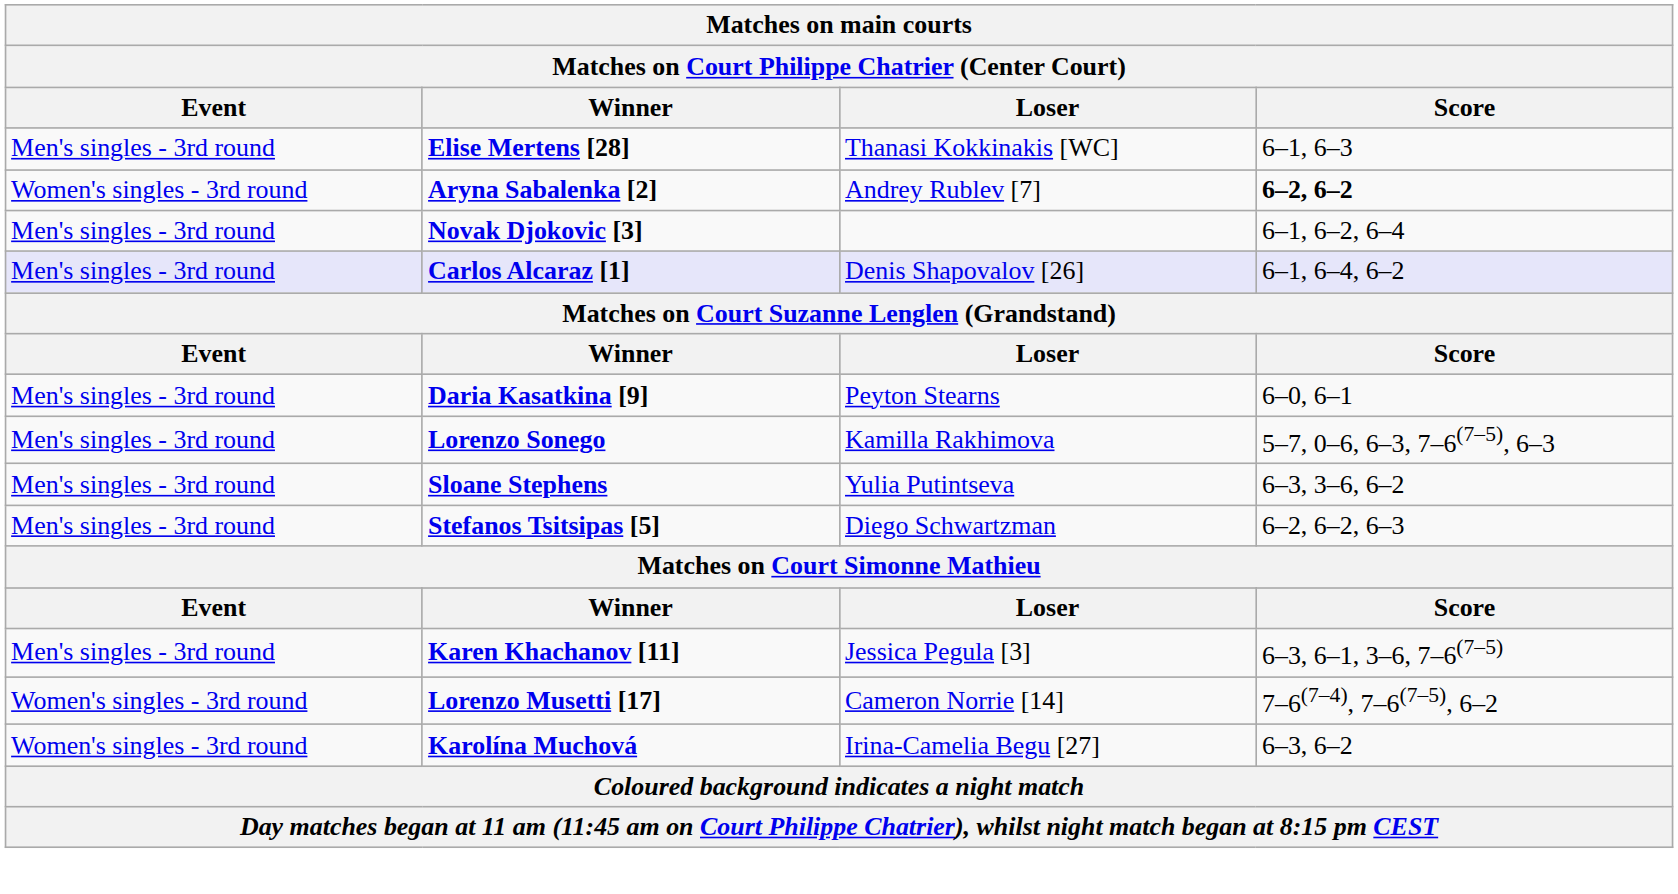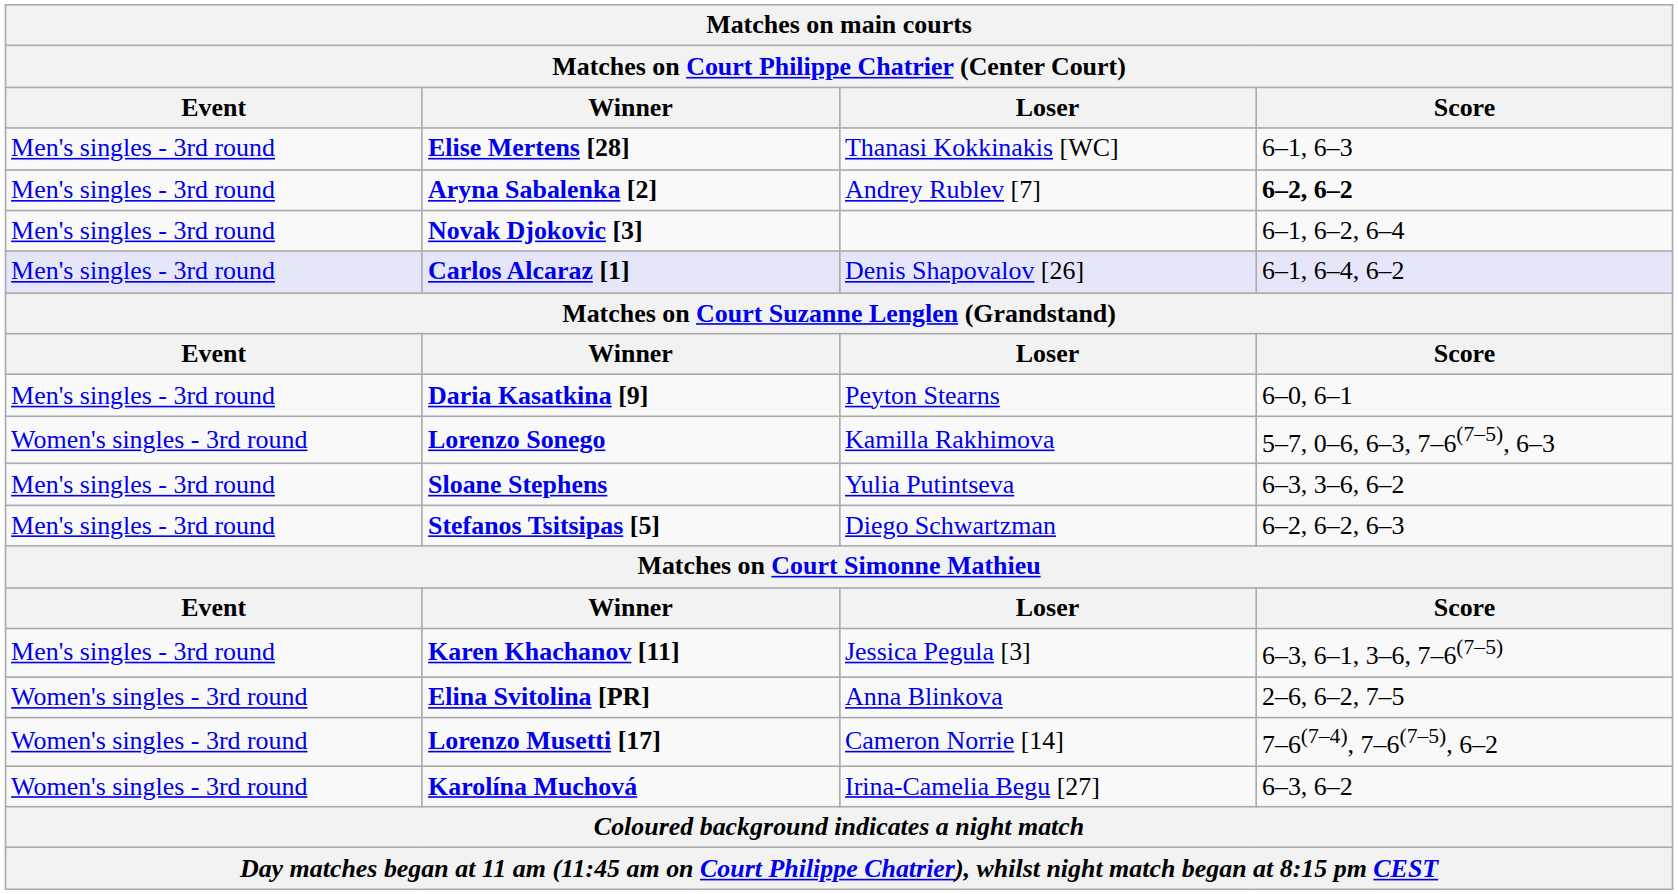Aryna Sabalenka [2] | Event: Women's singles - 3rd round -> Men's singles - 3rd round
Lorenzo Sonego | Event: Men's singles - 3rd round -> Women's singles - 3rd round
+ row: Women's singles - 3rd round | Elina Svitolina [PR] | Anna Blinkova | 2–6, 6–2, 7–5
